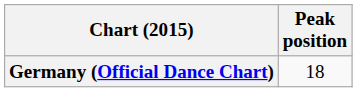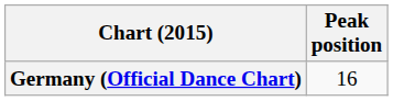Germany (Official Dance Chart) | Peak position: 18 -> 16
